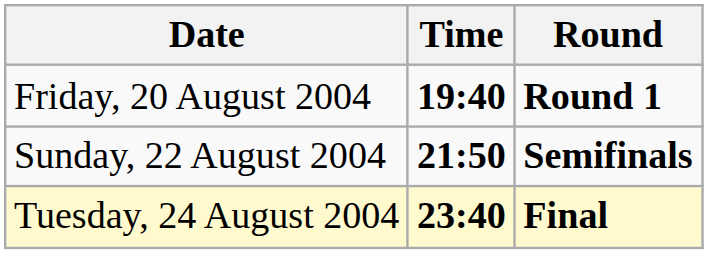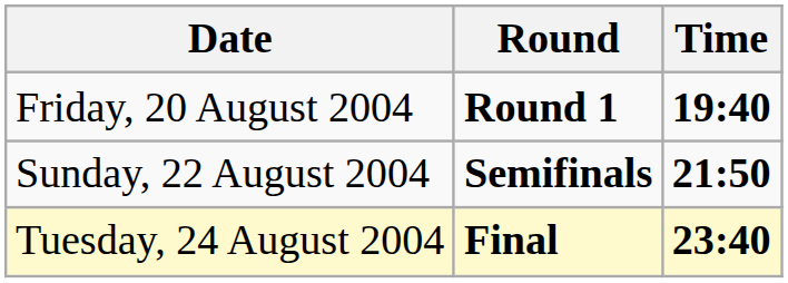columns swapped: Time <-> Round
